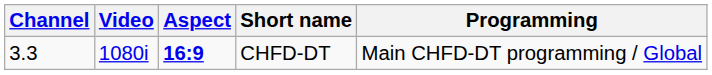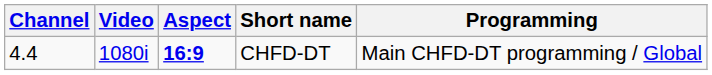CHFD-DT | Channel: 3.3 -> 4.4
